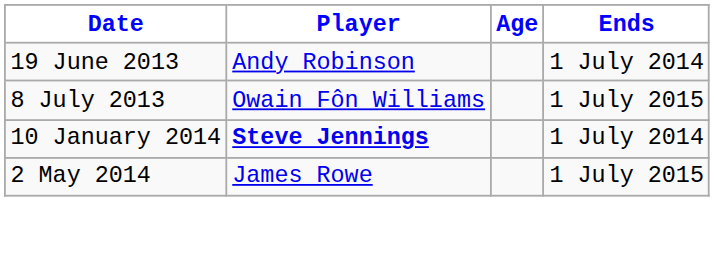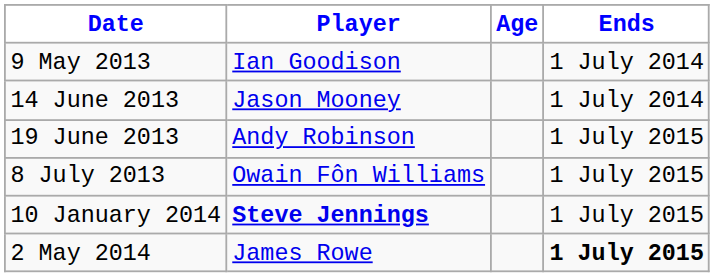+ row: 9 May 2013 | Ian Goodison | 1 July 2014
+ row: 14 June 2013 | Jason Mooney | 1 July 2014
19 June 2013 | Ends: 1 July 2014 -> 1 July 2015
10 January 2014 | Ends: 1 July 2014 -> 1 July 2015
2 May 2014 | Ends: normal -> bold
